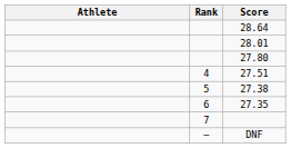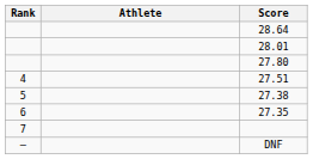columns swapped: Rank <-> Athlete
